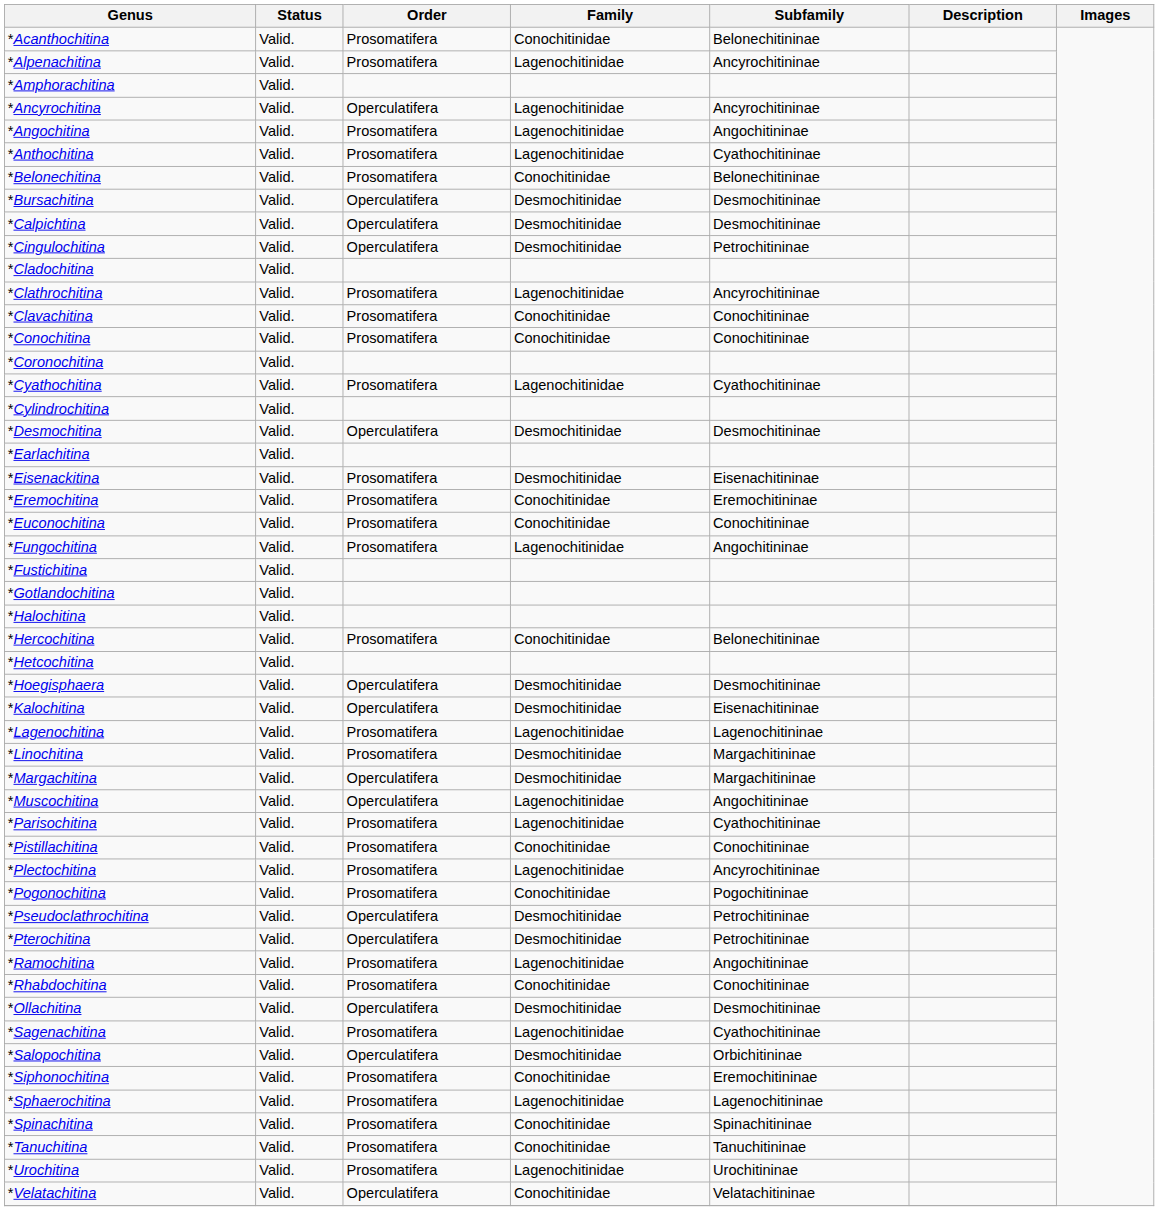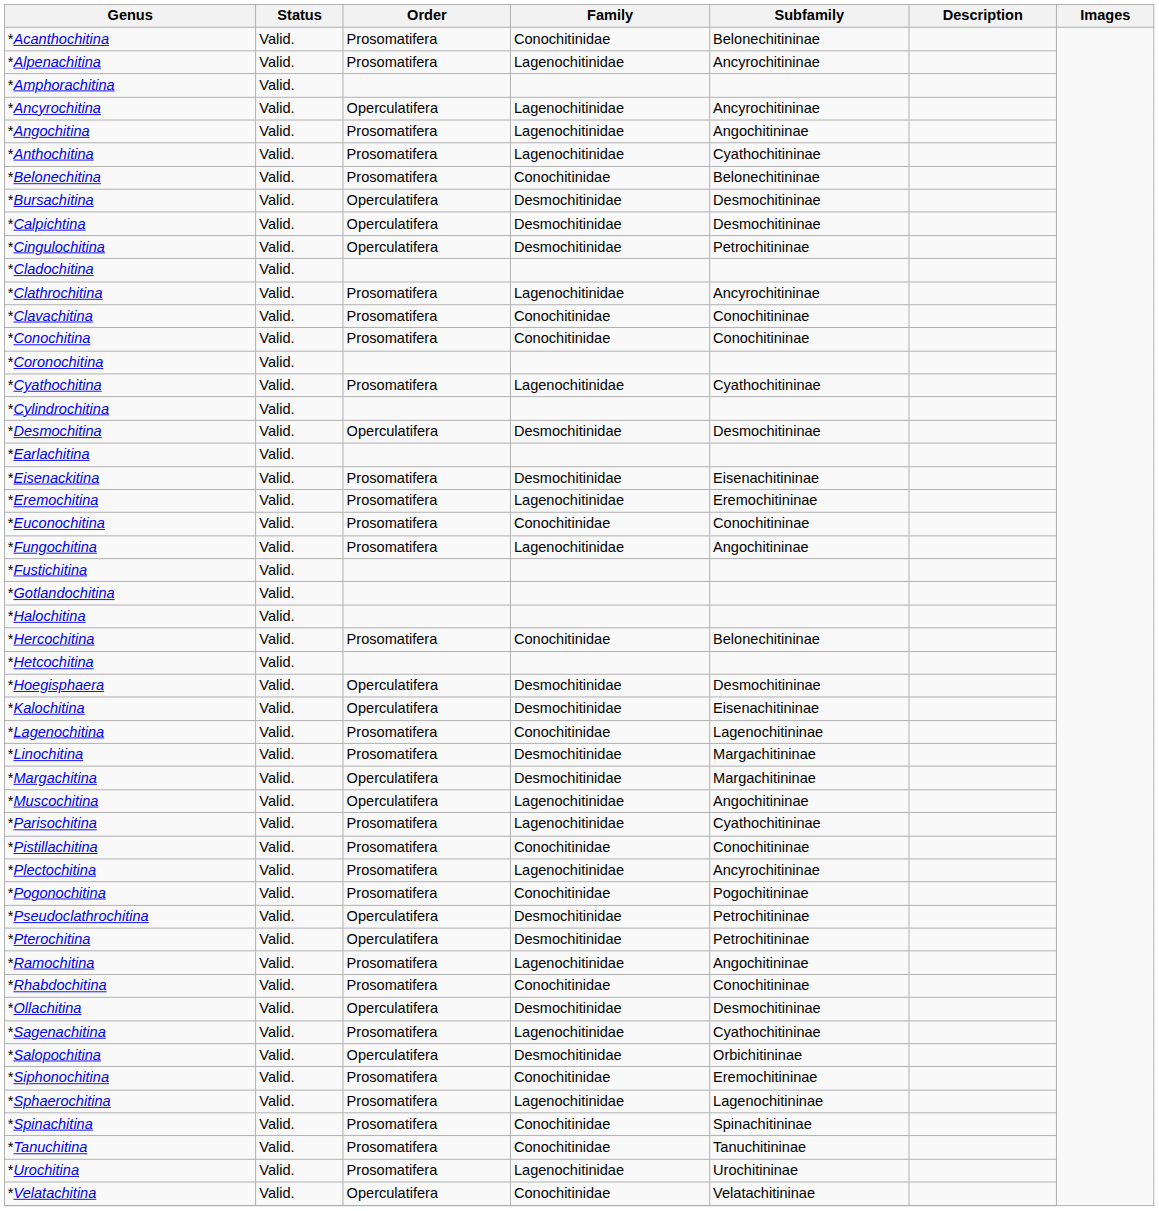*Eremochitina | Family: Conochitinidae -> Lagenochitinidae
*Lagenochitina | Family: Lagenochitinidae -> Conochitinidae
